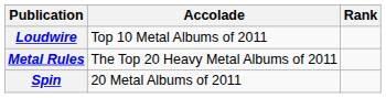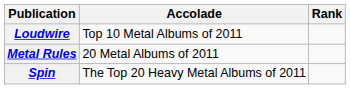Metal Rules | Accolade: The Top 20 Heavy Metal Albums of 2011 -> 20 Metal Albums of 2011
Spin | Accolade: 20 Metal Albums of 2011 -> The Top 20 Heavy Metal Albums of 2011
